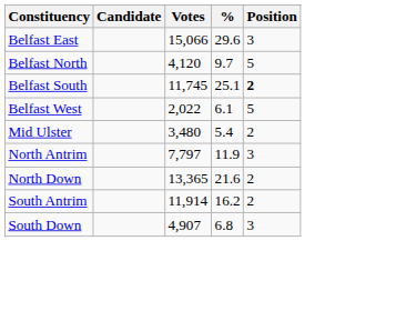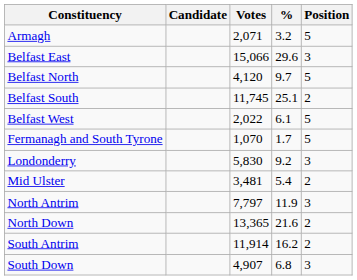+ row: Armagh | 2,071 | 3.2 | 5
Belfast South | Position: bold -> normal
+ row: Fermanagh and South Tyrone | 1,070 | 1.7 | 5
+ row: Londonderry | 5,830 | 9.2 | 3
Mid Ulster | Votes: 3,480 -> 3,481
